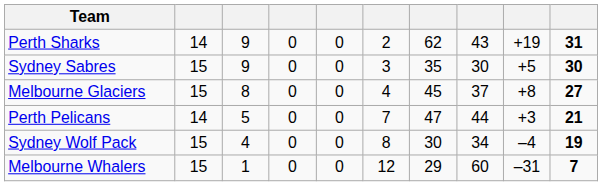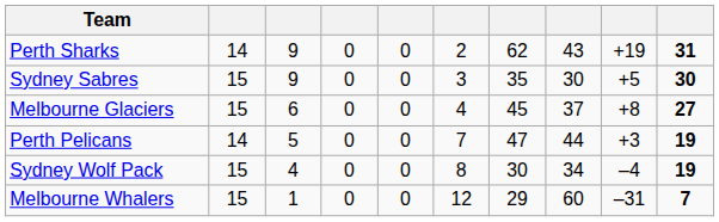Melbourne Glaciers | column 3: 8 -> 6
Perth Pelicans | column 10: 21 -> 19
